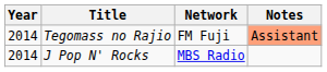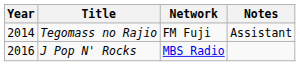Tegomass no Rajio | Notes: lightsalmon background -> no background
J Pop N' Rocks | Year: 2014 -> 2016
